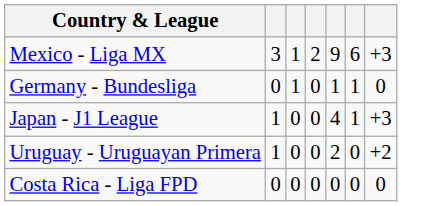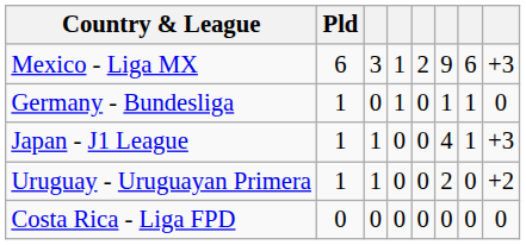+ column: Pld | 6 | 1 | 1 | 1 | 0
